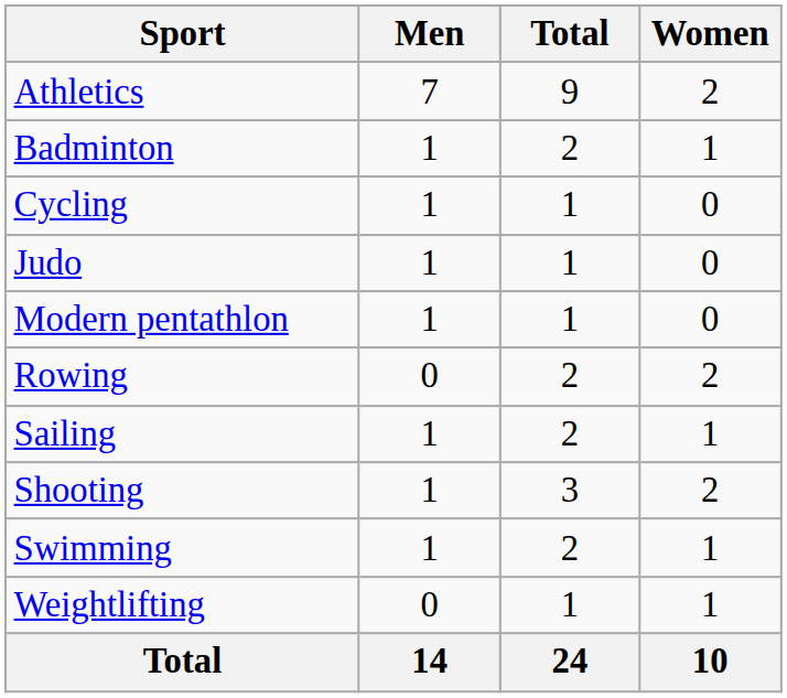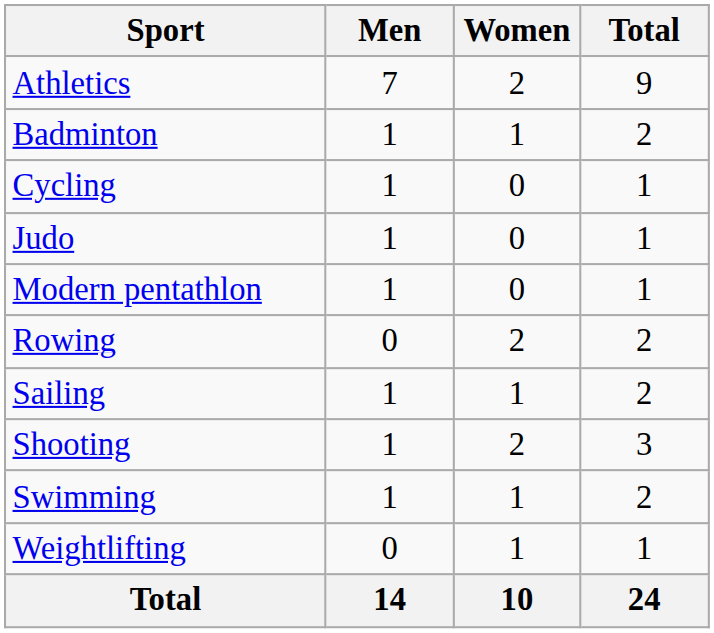columns swapped: Women <-> Total
